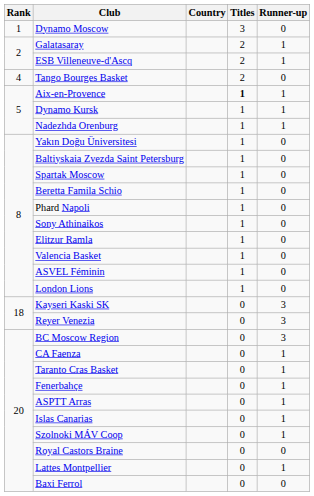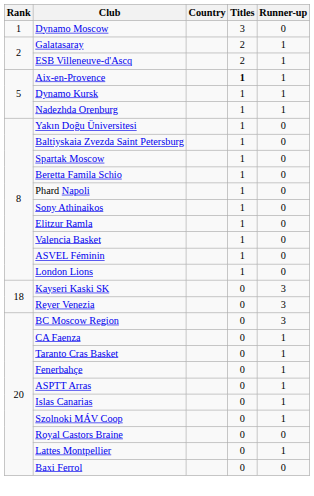- row: 4 | Tango Bourges Basket | 2 | 0
